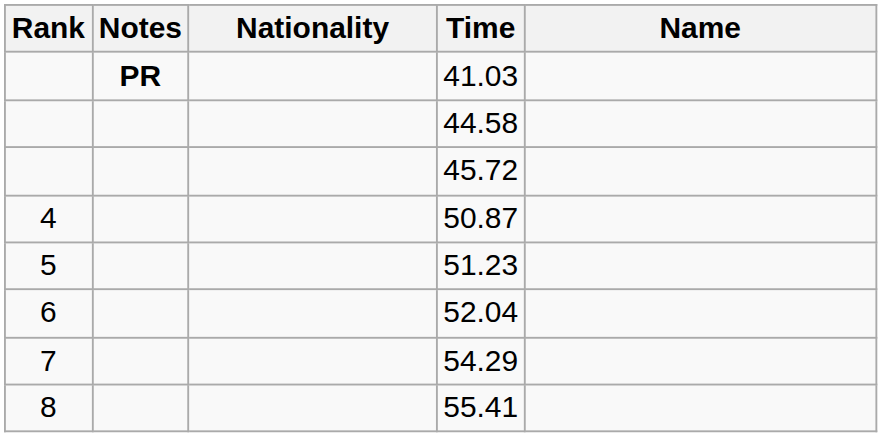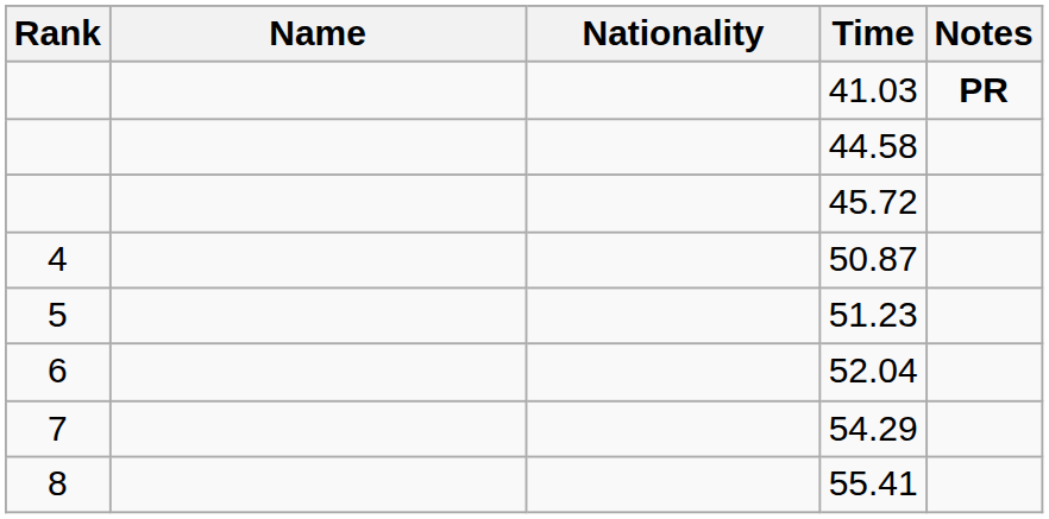columns swapped: Name <-> Notes
